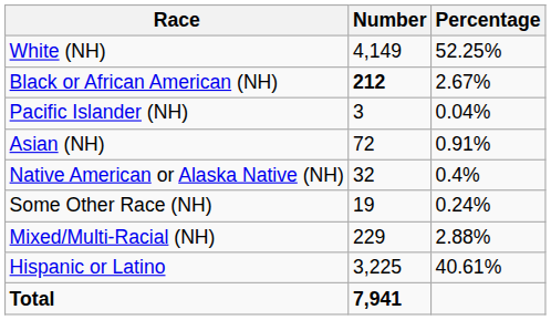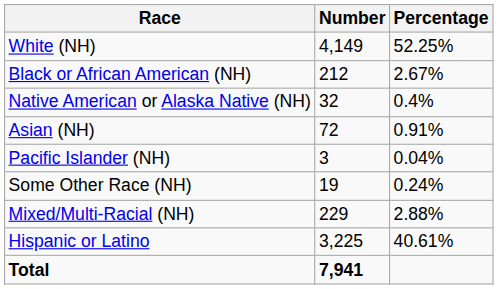Black or African American (NH) | Number: bold -> normal
rows swapped: Native American or Alaska Native (NH) <-> Pacific Islander (NH)
